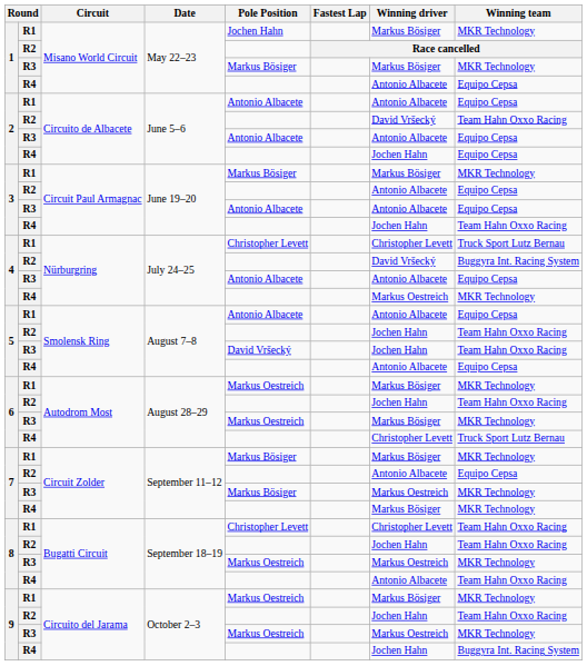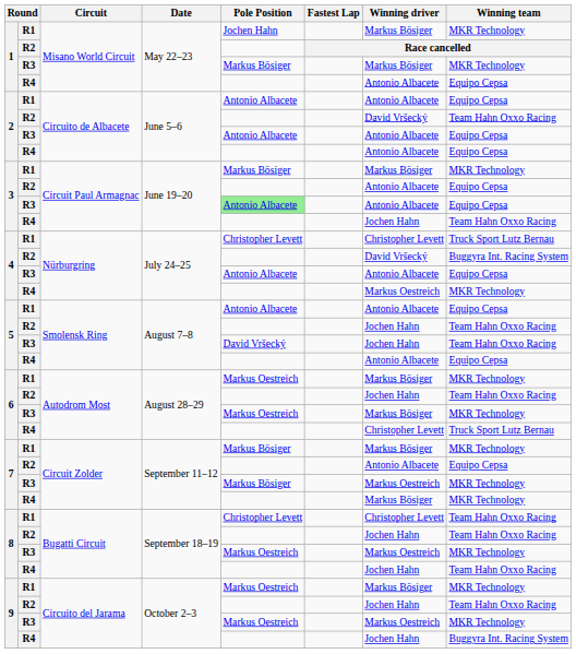2 / R4 | Winning driver: Jochen Hahn -> Antonio Albacete
3 / R3 | Pole Position: no background -> lightgreen background
8 / R4 | Winning driver: Antonio Albacete -> Jochen Hahn
